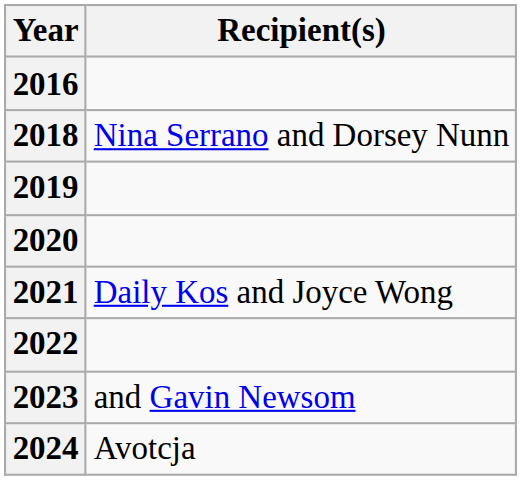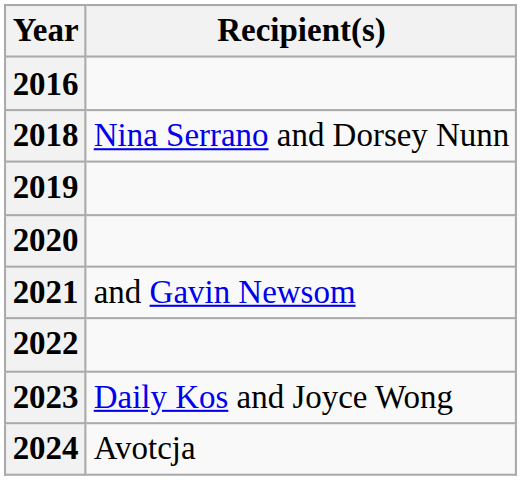2021 | Recipient(s): Daily Kos and Joyce Wong -> and Gavin Newsom
2023 | Recipient(s): and Gavin Newsom -> Daily Kos and Joyce Wong
